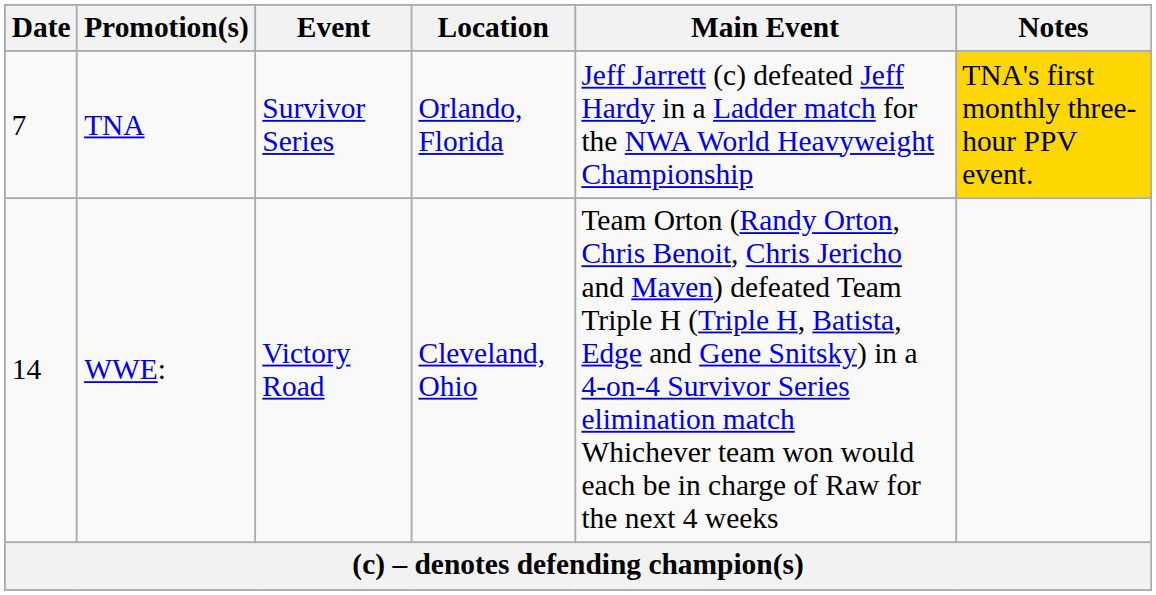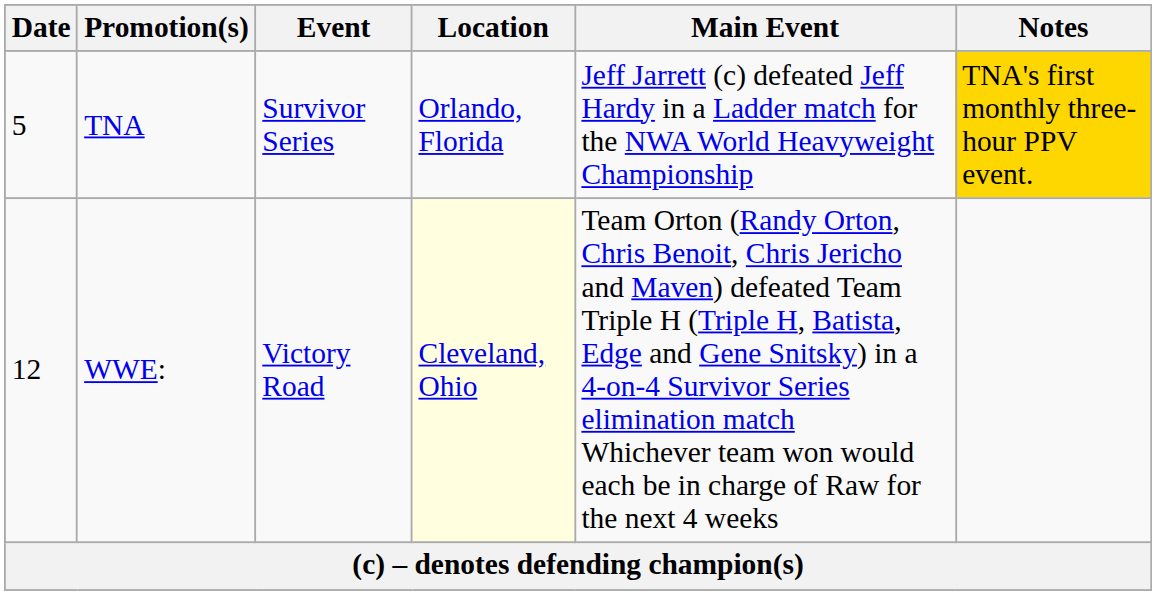TNA | Date: 7 -> 5
WWE: | Date: 14 -> 12
WWE: | Location: no background -> lightyellow background
